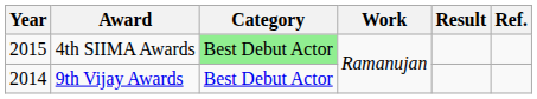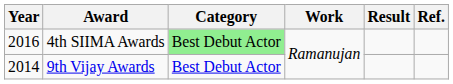4th SIIMA Awards | Year: 2015 -> 2016
